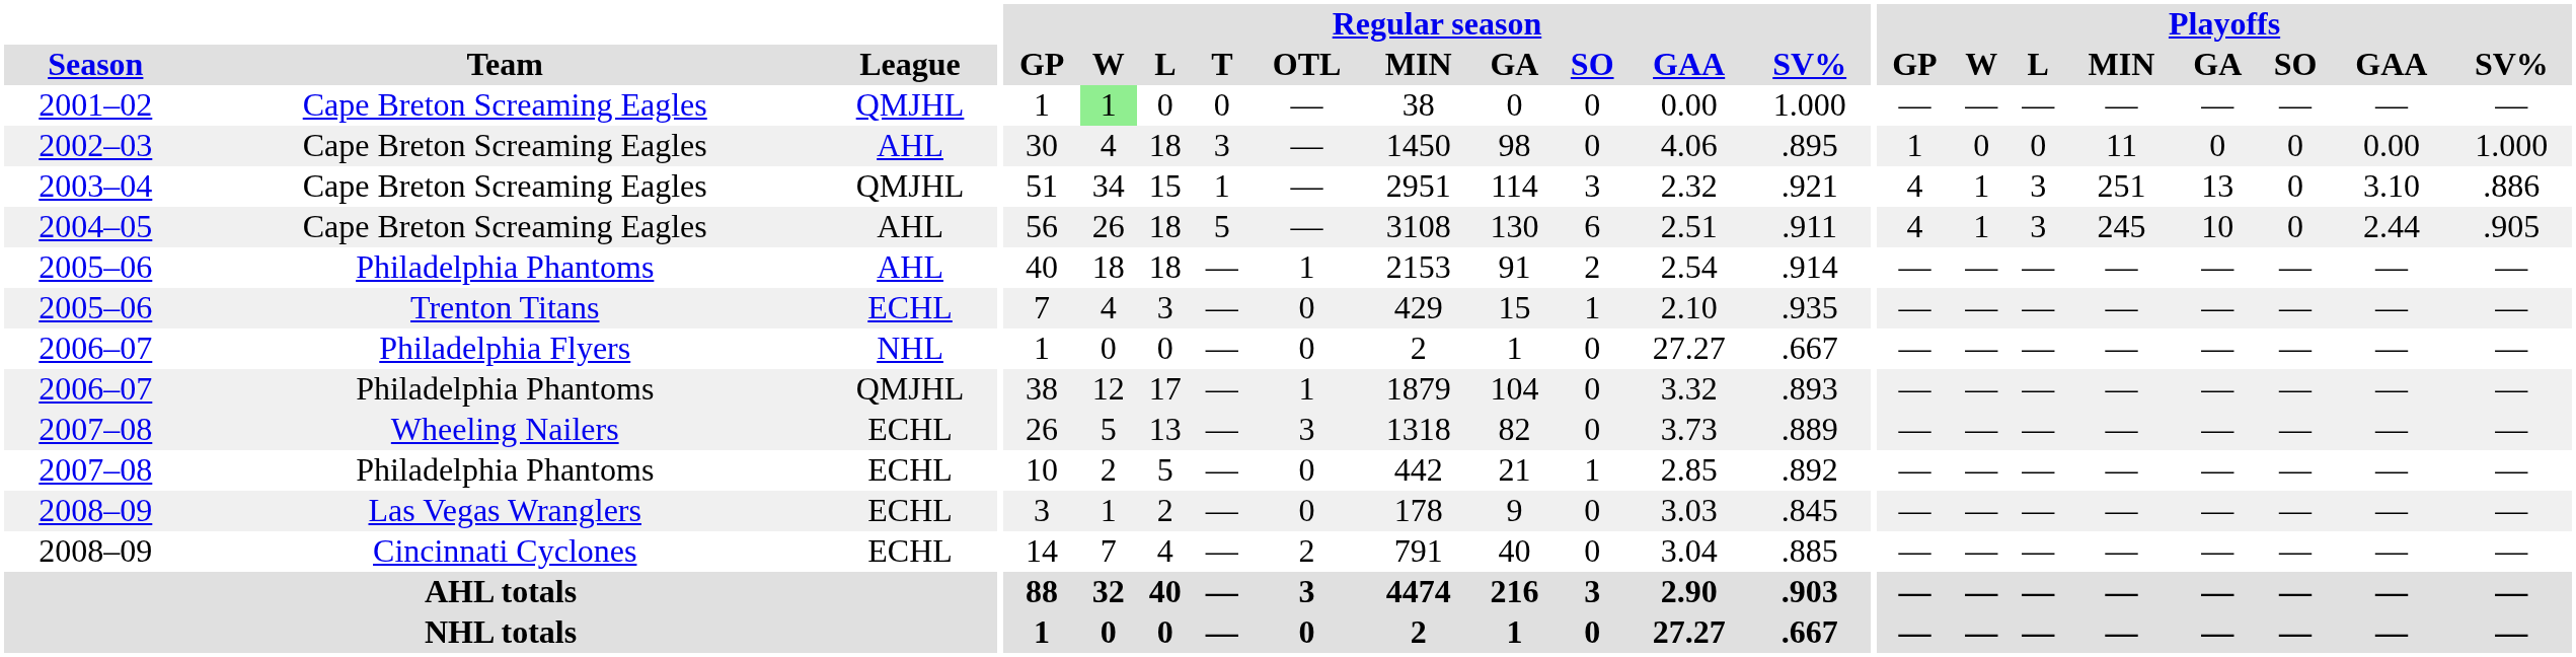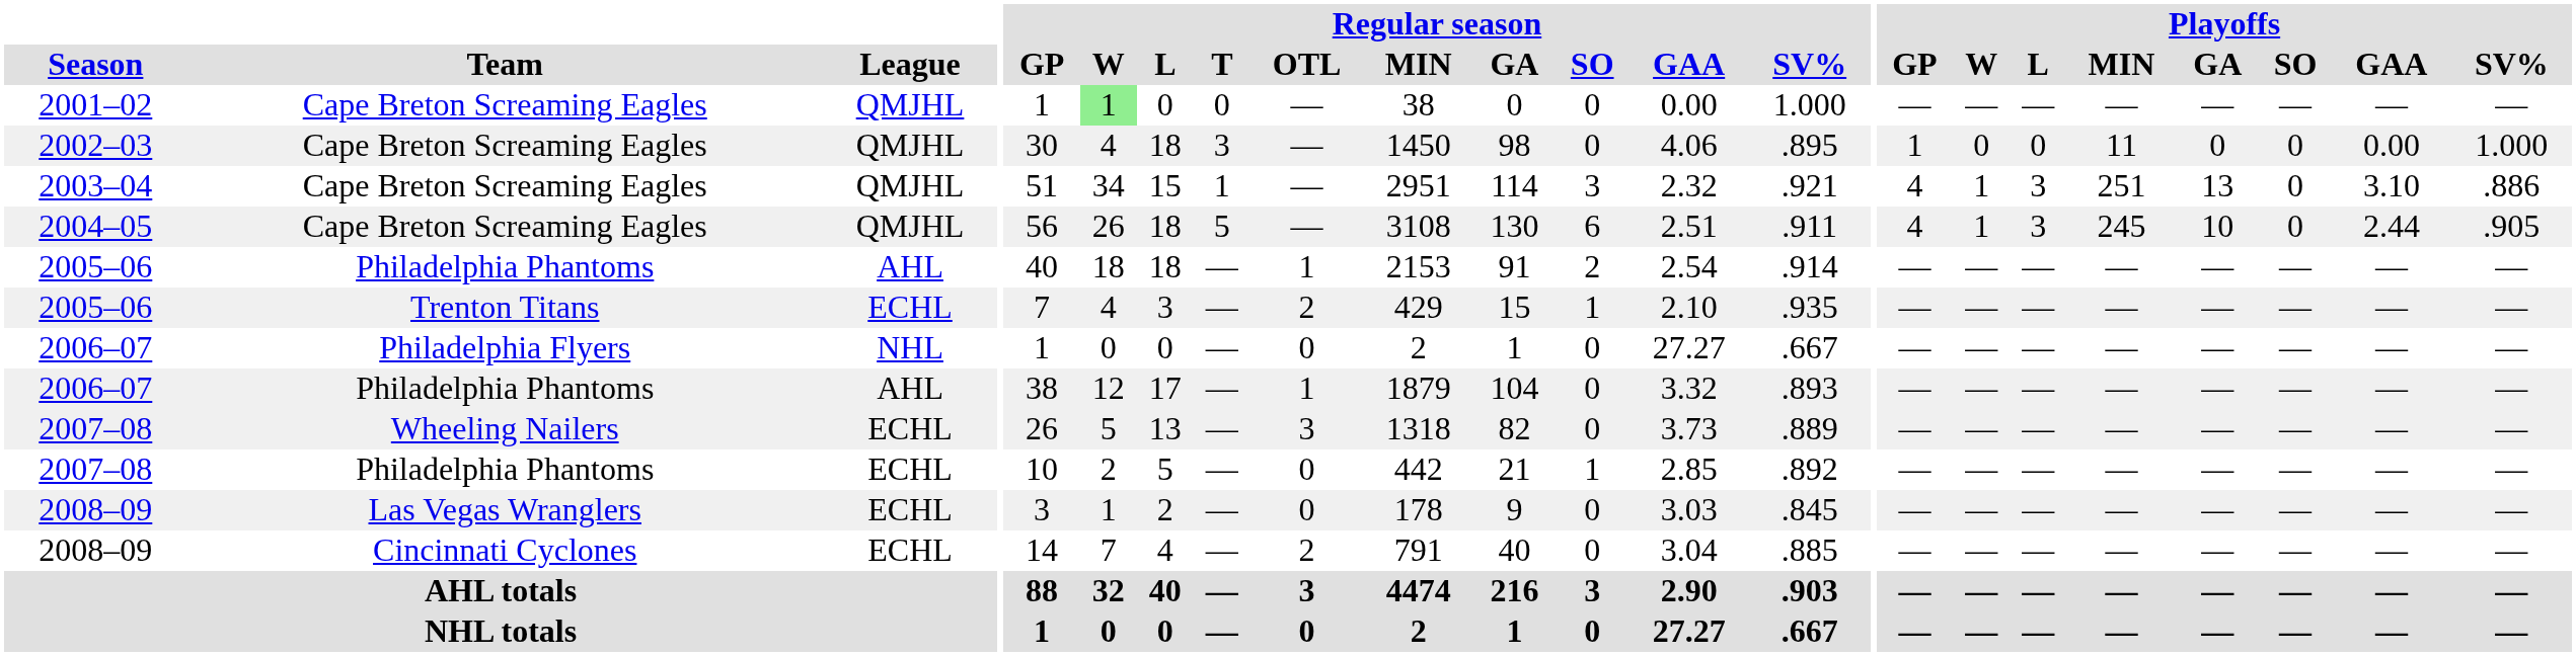2002–03 | League: AHL -> QMJHL
2004–05 | League: AHL -> QMJHL
2005–06 / Trenton Titans | Regular season / OTL: 0 -> 2
2006–07 / Philadelphia Phantoms | League: QMJHL -> AHL
